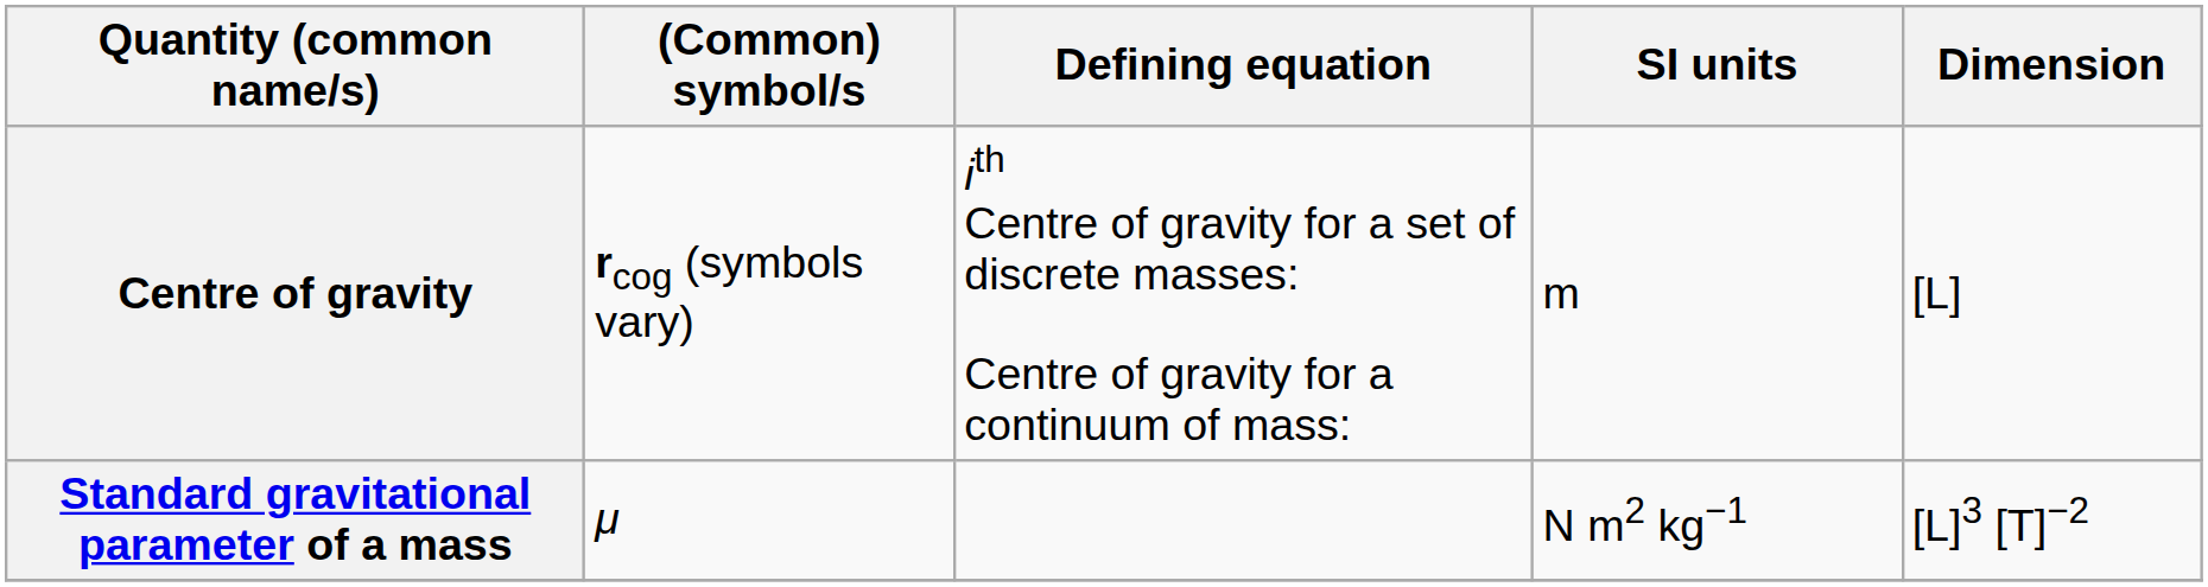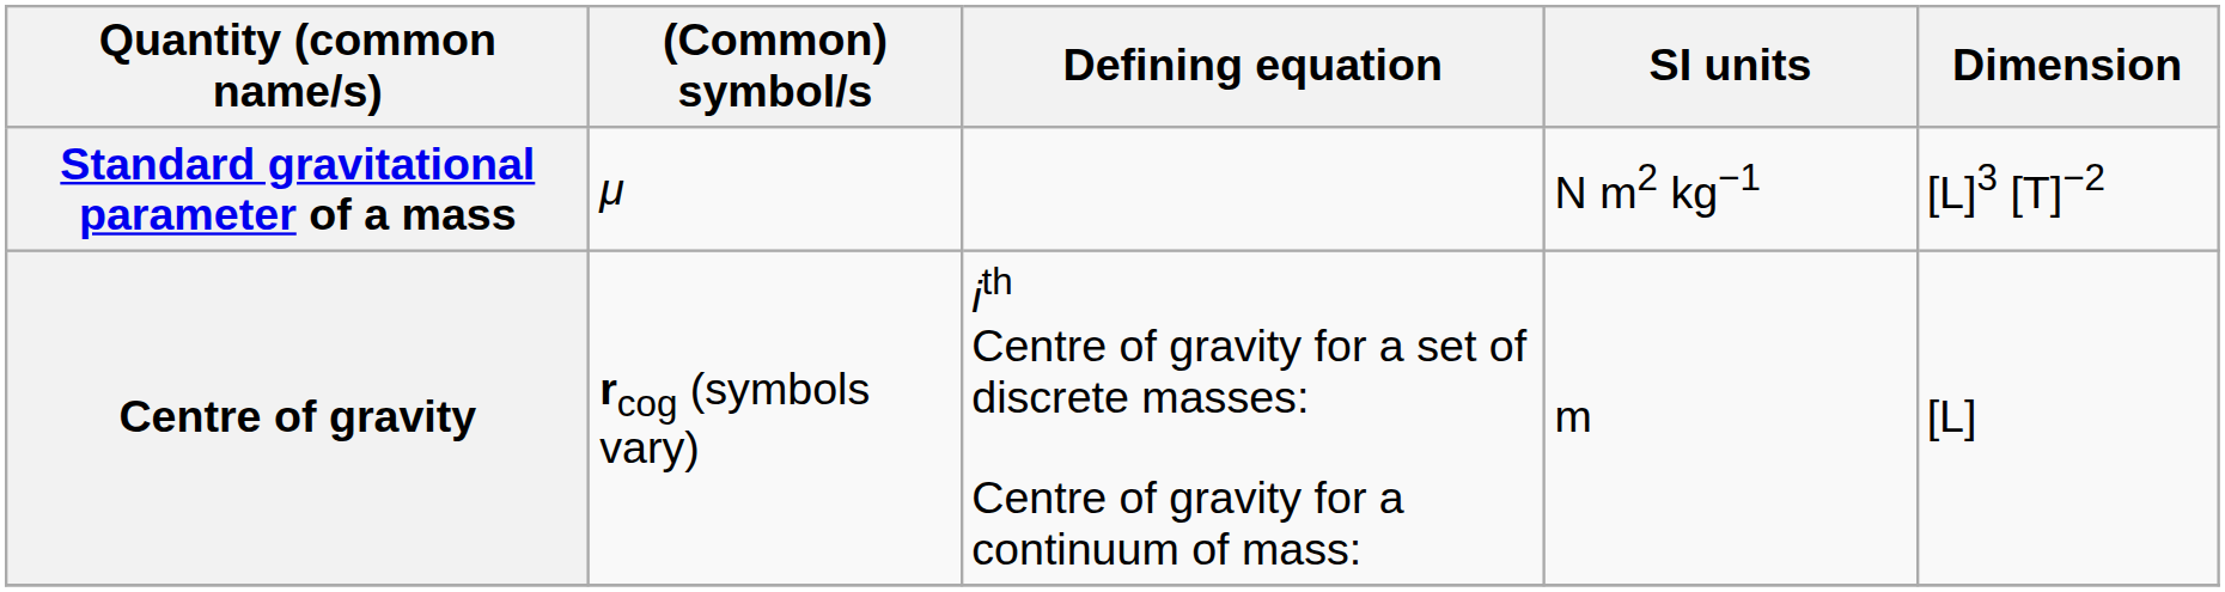rows swapped: Centre of gravity <-> Standard gravitational parameter of a mass
